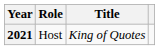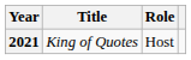columns swapped: Title <-> Role
